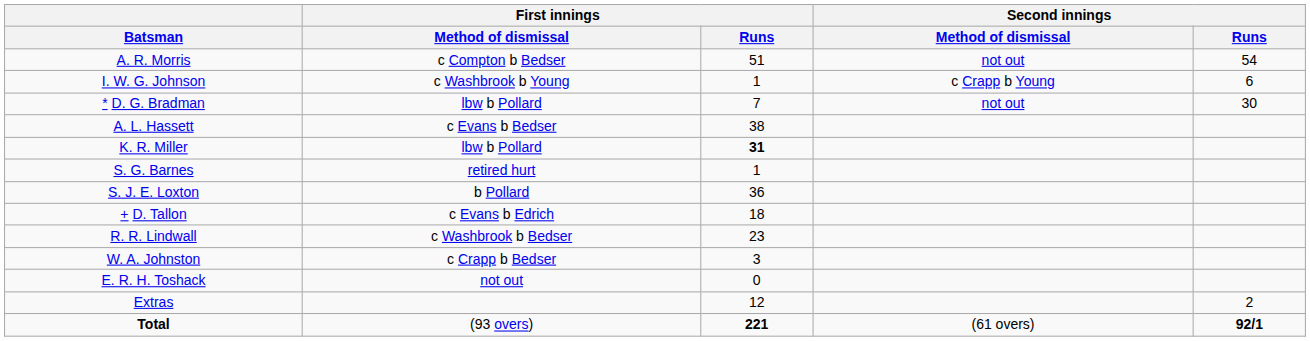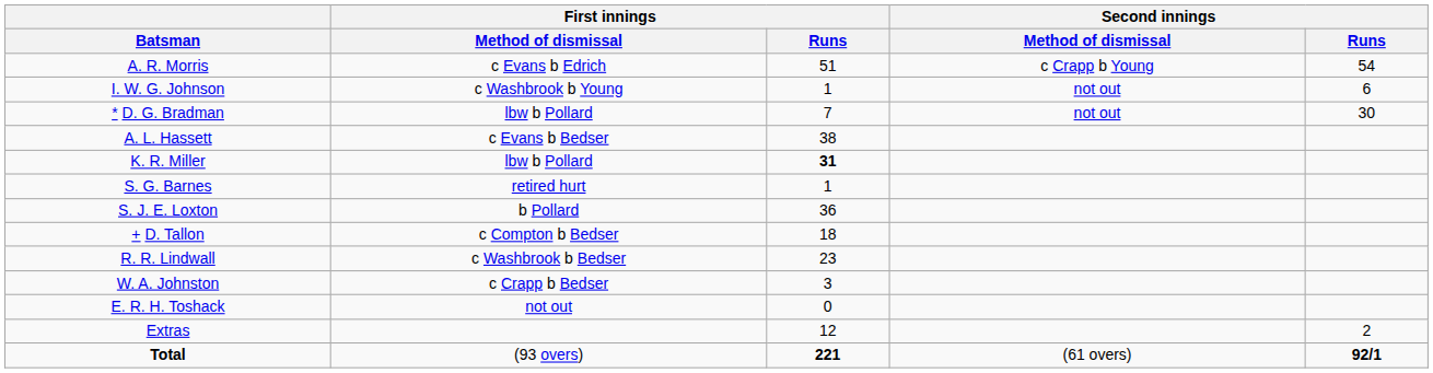A. R. Morris | First innings / Method of dismissal: c Compton b Bedser -> c Evans b Edrich
A. R. Morris | Second innings / Method of dismissal: not out -> c Crapp b Young
I. W. G. Johnson | Second innings / Method of dismissal: c Crapp b Young -> not out
+ D. Tallon | First innings / Method of dismissal: c Evans b Edrich -> c Compton b Bedser
